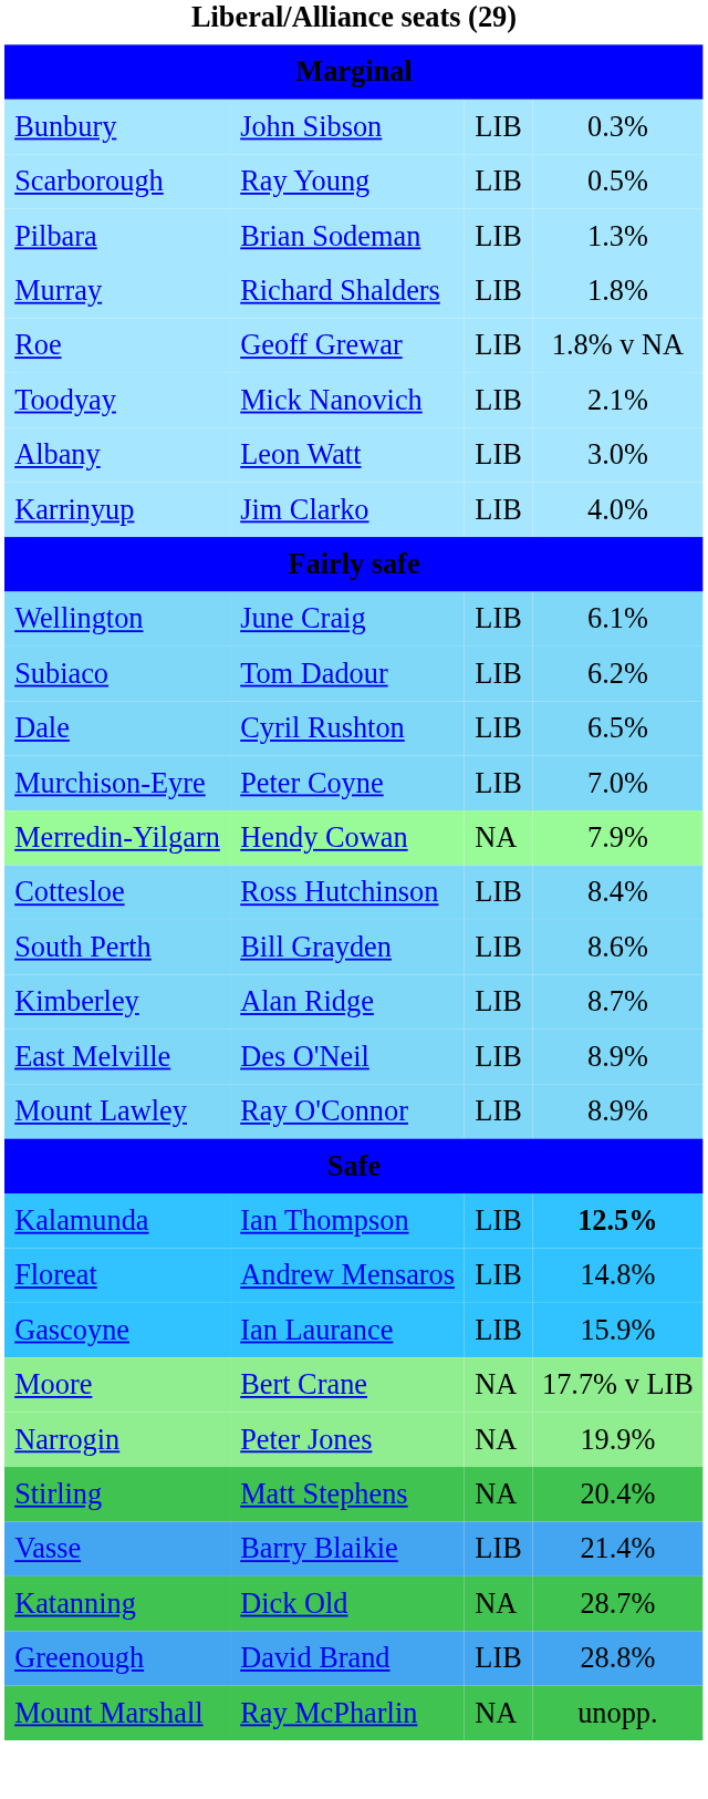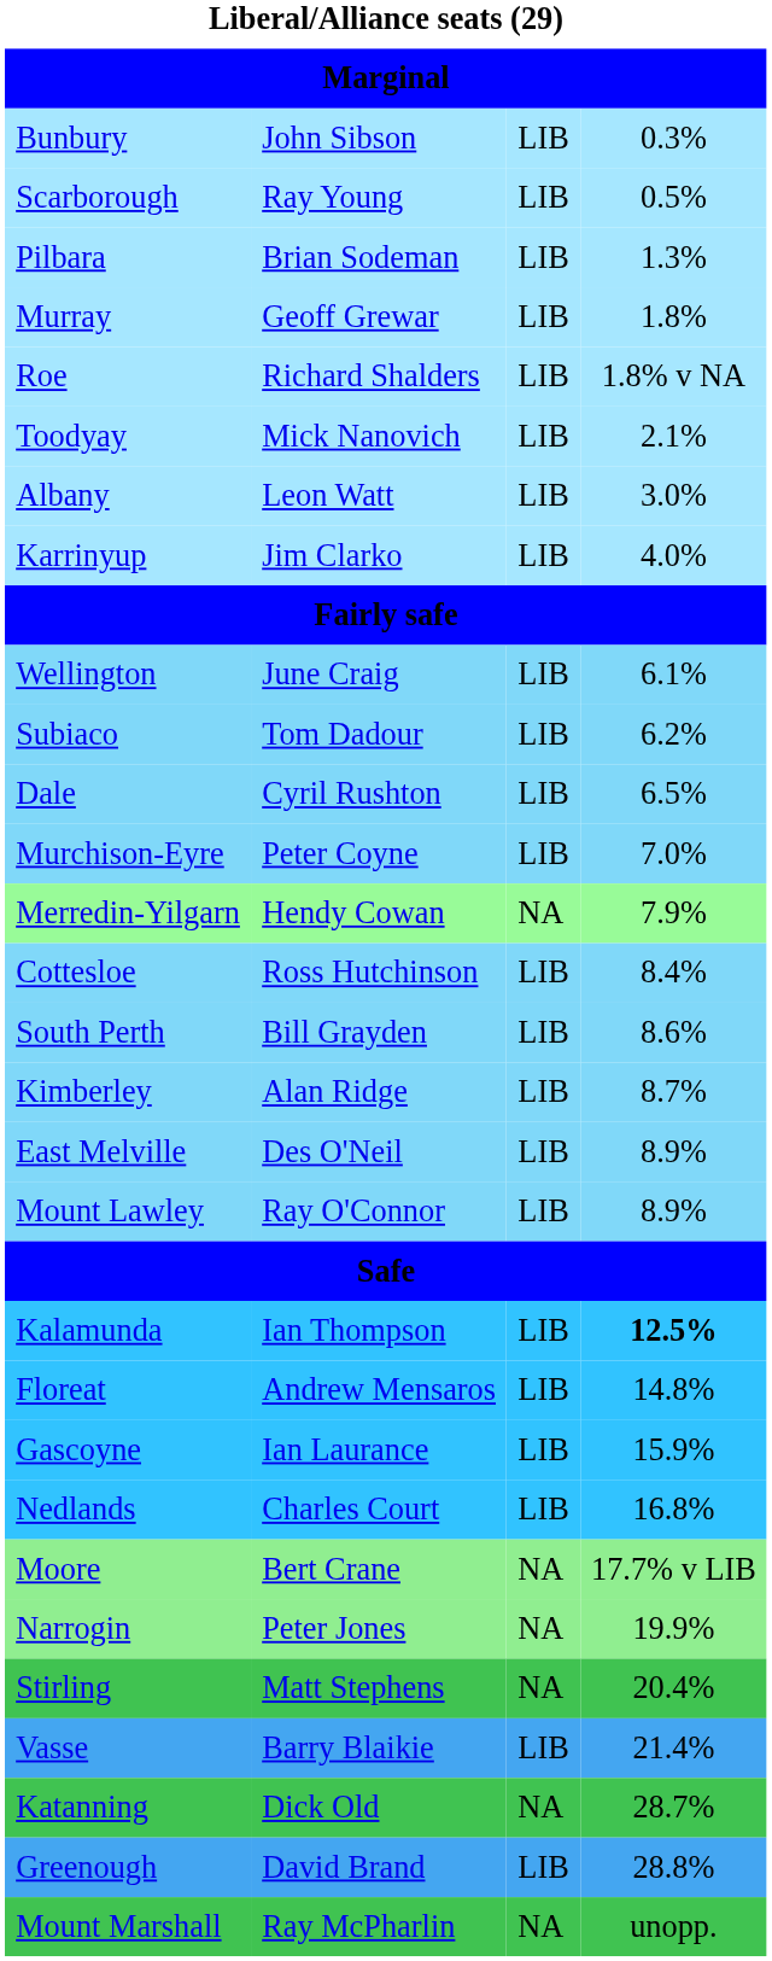Murray | column 2: Richard Shalders -> Geoff Grewar
Roe | column 2: Geoff Grewar -> Richard Shalders
+ row: Nedlands | Charles Court | LIB | 16.8%
